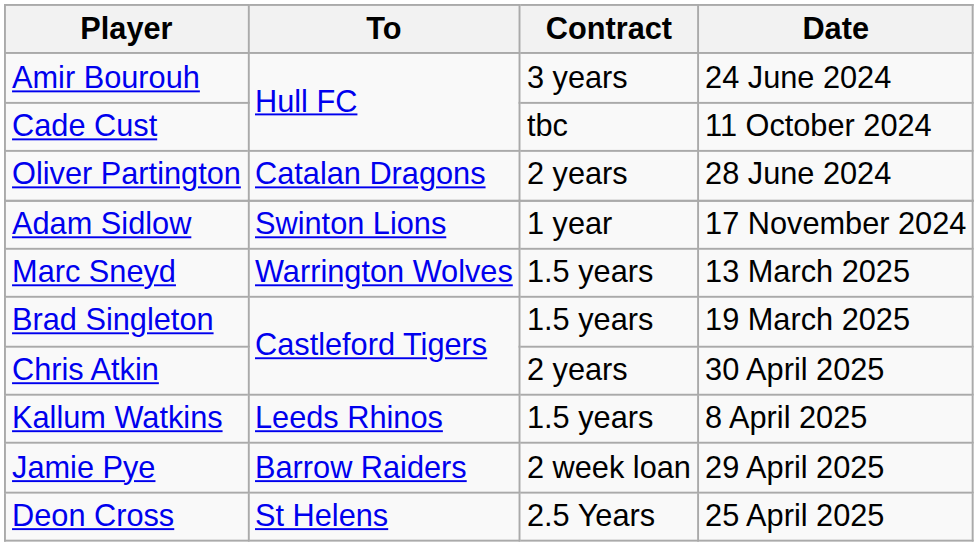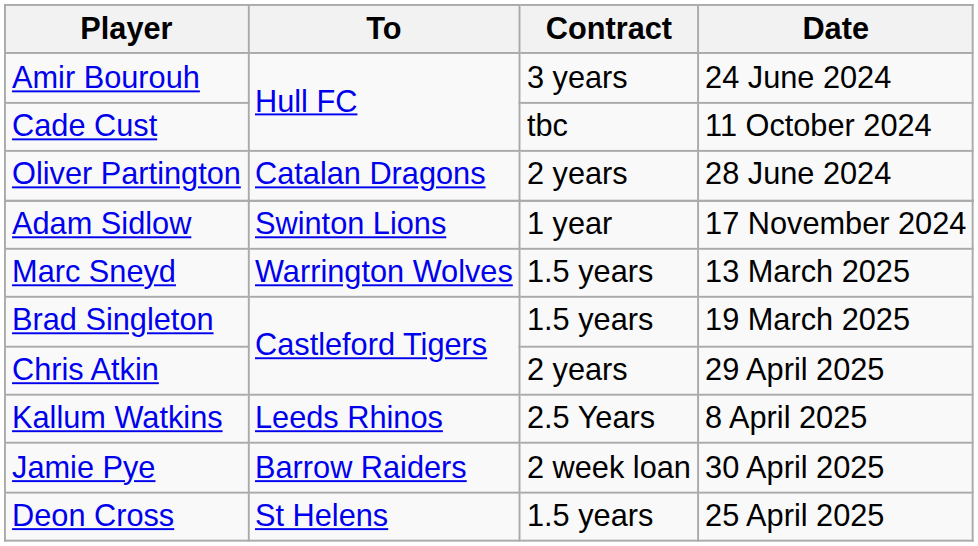Chris Atkin | Date: 30 April 2025 -> 29 April 2025
Kallum Watkins | Contract: 1.5 years -> 2.5 Years
Jamie Pye | Date: 29 April 2025 -> 30 April 2025
Deon Cross | Contract: 2.5 Years -> 1.5 years
